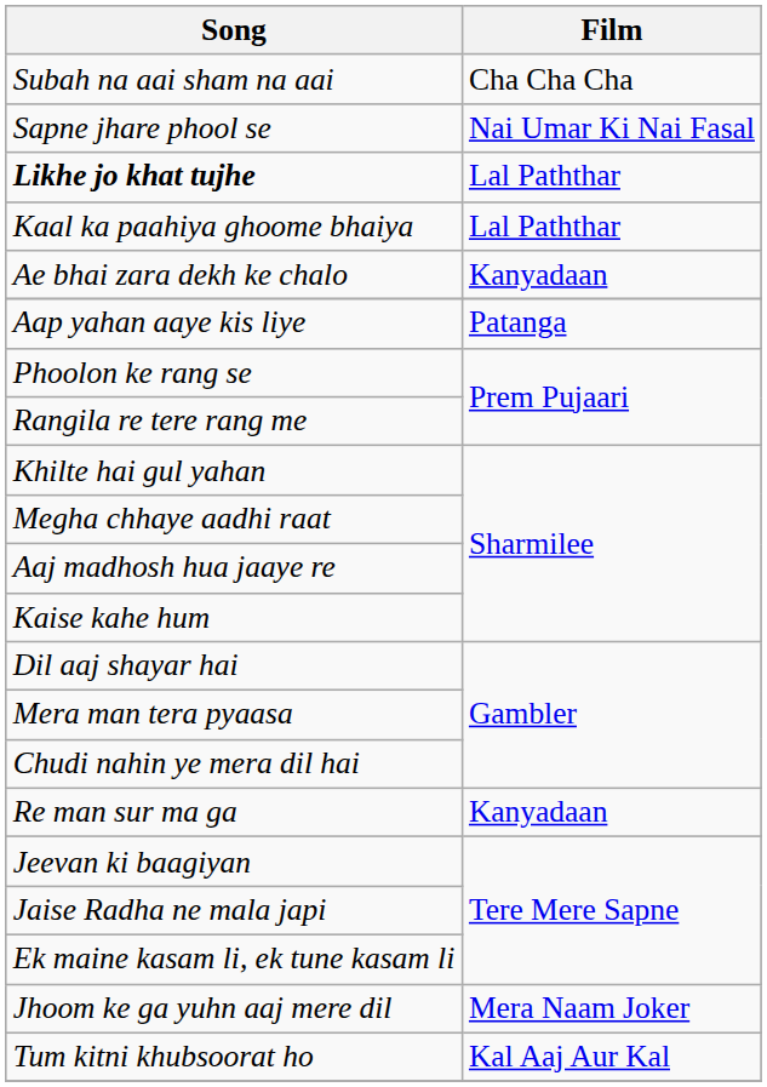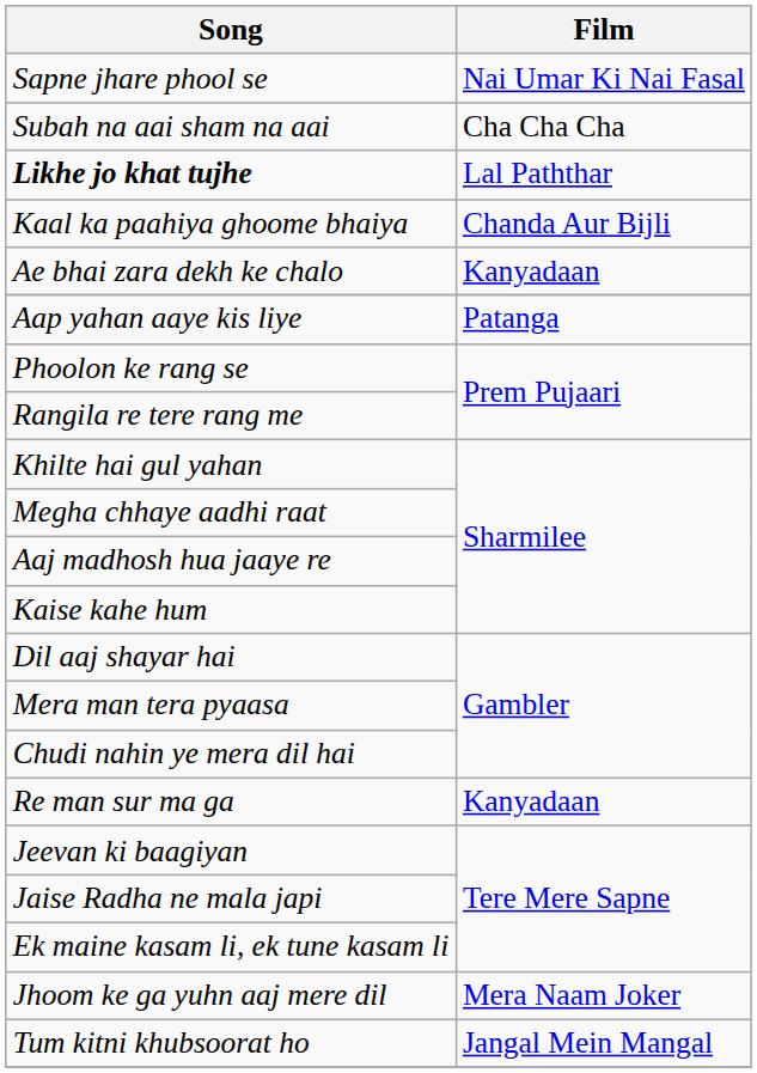rows swapped: Subah na aai sham na aai <-> Sapne jhare phool se
Kaal ka paahiya ghoome bhaiya | Film: Lal Paththar -> Chanda Aur Bijli
Tum kitni khubsoorat ho | Film: Kal Aaj Aur Kal -> Jangal Mein Mangal
